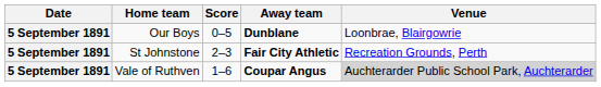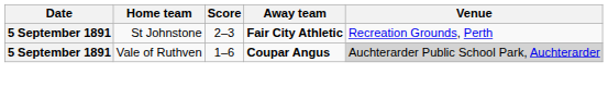- row: 5 September 1891 | Our Boys | 0–5 | Dunblane | Loonbrae, Blairgowrie
